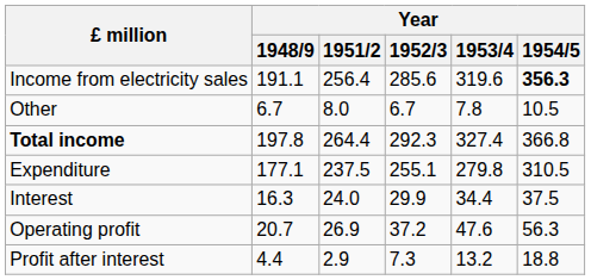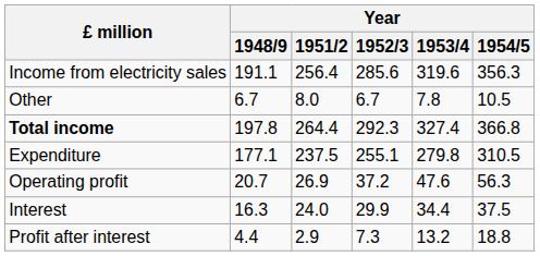Income from electricity sales | Year / 1954/5: bold -> normal
rows swapped: Operating profit <-> Interest
